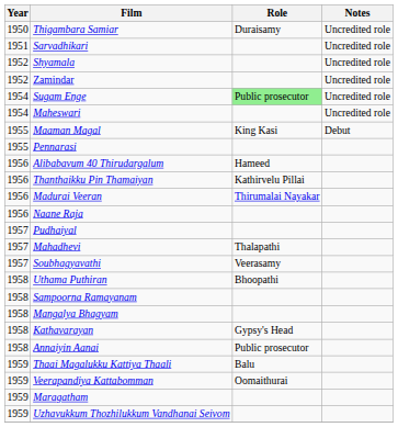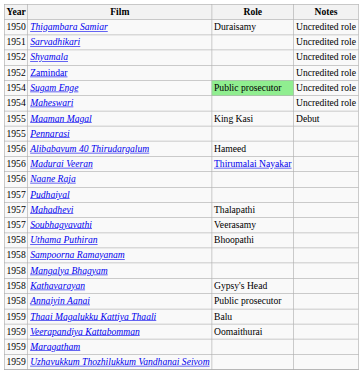- row: 1956 | Thanthaikku Pin Thamaiyan | Kathirvelu Pillai
